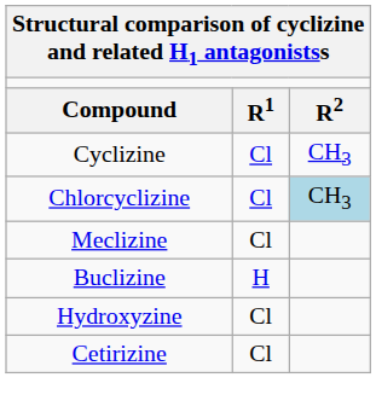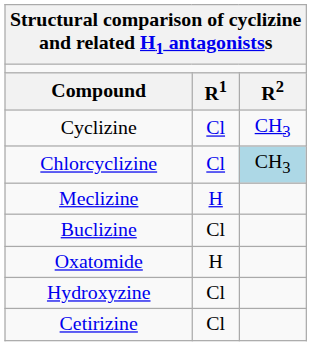Meclizine | column 2: Cl -> H
Buclizine | column 2: H -> Cl
+ row: Oxatomide | H
